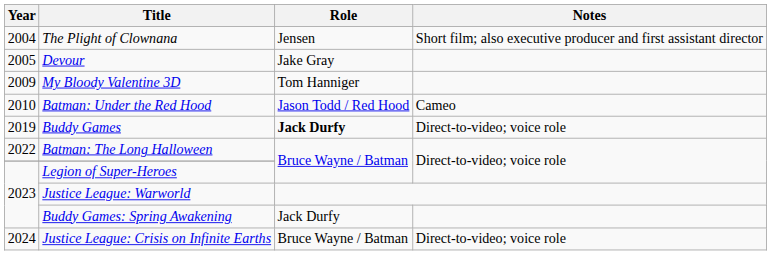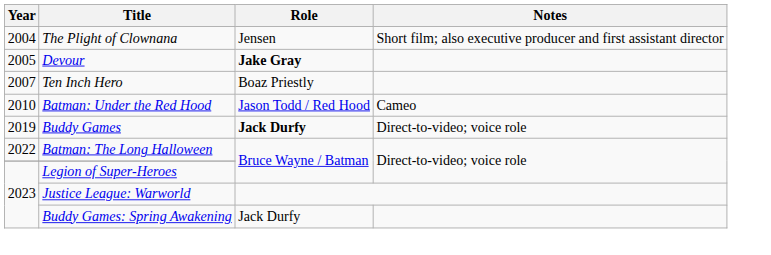Devour | Role: normal -> bold
+ row: 2007 | Ten Inch Hero | Boaz Priestly
- row: 2009 | My Bloody Valentine 3D | Tom Hanniger
- row: 2024 | Justice League: Crisis on Infinite Earths | Bruce Wayne / Batman | Direct-to-video; voice role
